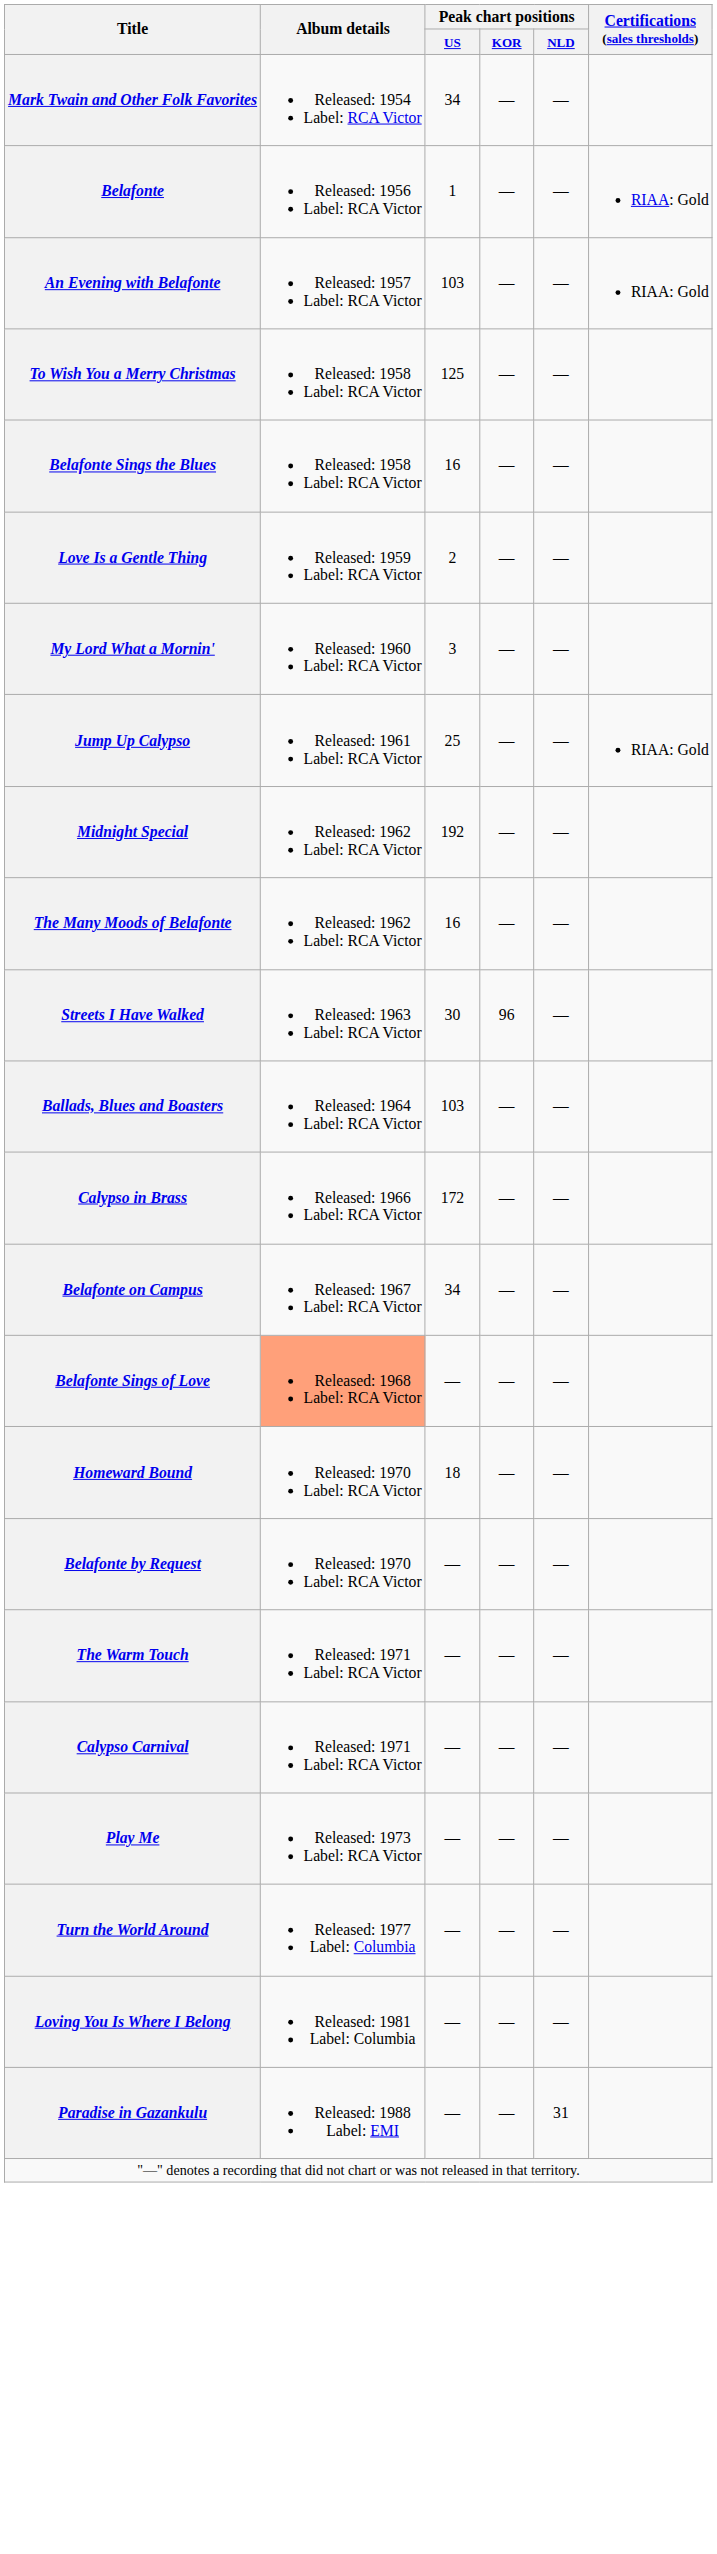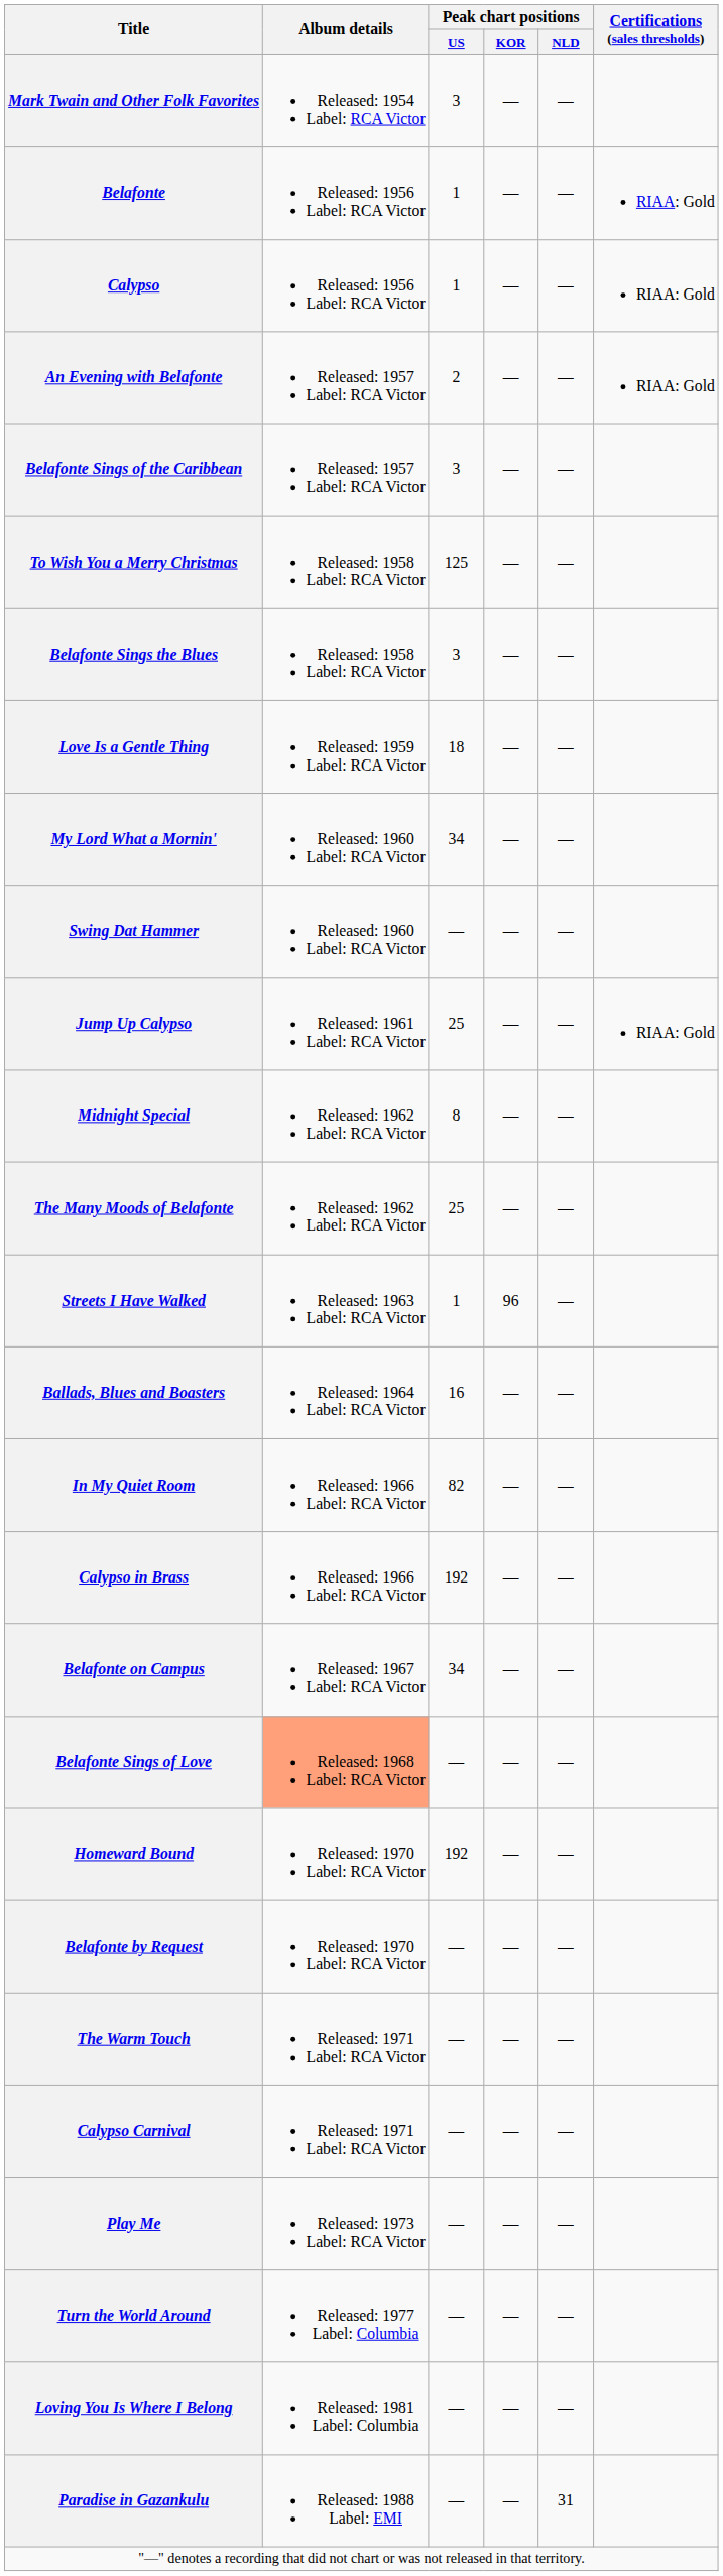Mark Twain and Other Folk Favorites | Peak chart positions / US: 34 -> 3
+ row: Calypso | Released: 1956 Label: RCA Victor | 1 | — | — | RIAA: Gold
An Evening with Belafonte | Peak chart positions / US: 103 -> 2
+ row: Belafonte Sings of the Caribbean | Released: 1957 Label: RCA Victor | 3 | — | —
Belafonte Sings the Blues | Peak chart positions / US: 16 -> 3
Love Is a Gentle Thing | Peak chart positions / US: 2 -> 18
My Lord What a Mornin' | Peak chart positions / US: 3 -> 34
+ row: Swing Dat Hammer | Released: 1960 Label: RCA Victor | — | — | —
Midnight Special | Peak chart positions / US: 192 -> 8
The Many Moods of Belafonte | Peak chart positions / US: 16 -> 25
Streets I Have Walked | Peak chart positions / US: 30 -> 1
Ballads, Blues and Boasters | Peak chart positions / US: 103 -> 16
+ row: In My Quiet Room | Released: 1966 Label: RCA Victor | 82 | — | —
Calypso in Brass | Peak chart positions / US: 172 -> 192
Homeward Bound | Peak chart positions / US: 18 -> 192
